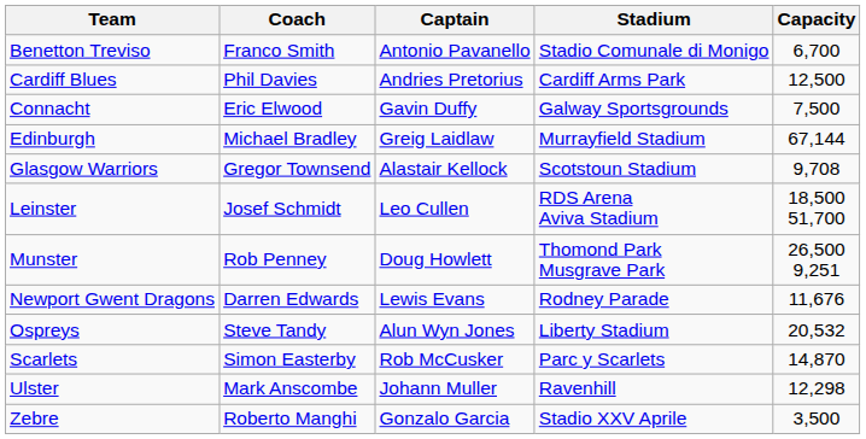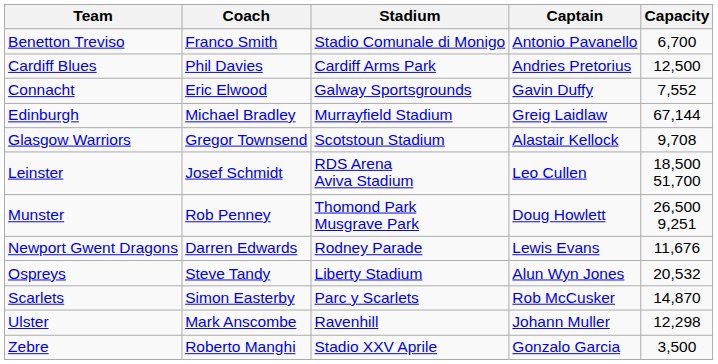columns swapped: Captain <-> Stadium
Connacht | Capacity: 7,500 -> 7,552
